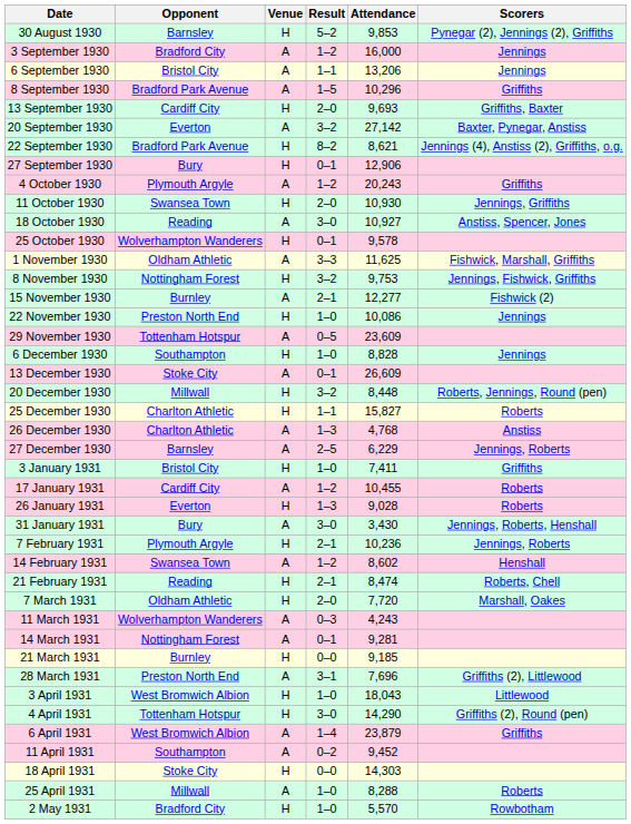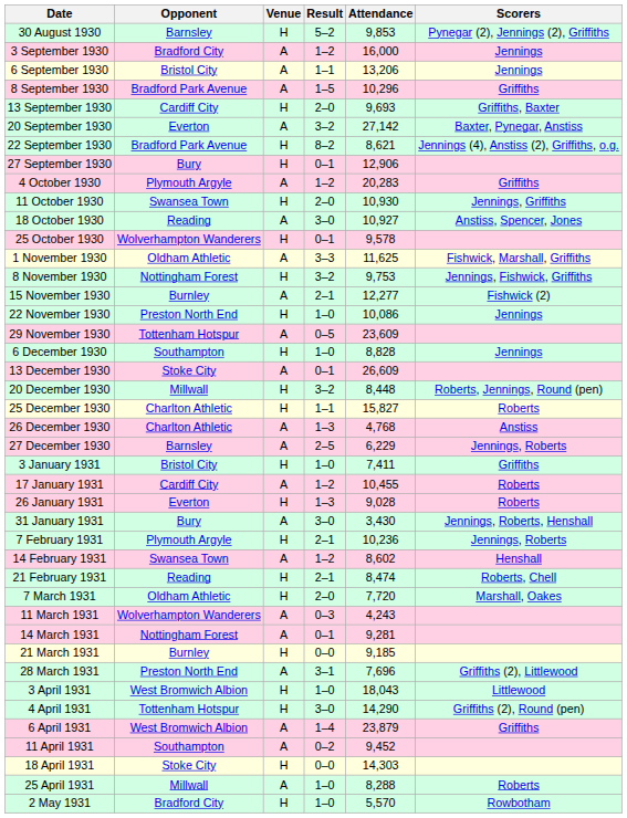4 October 1930 | Attendance: 20,243 -> 20,283
